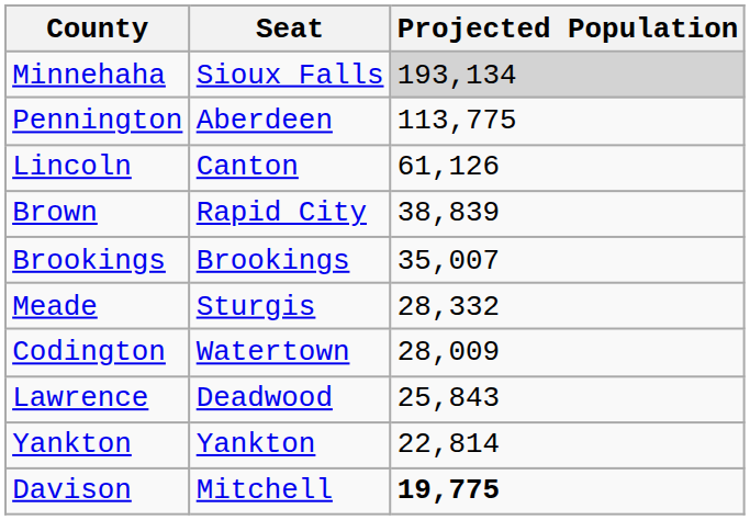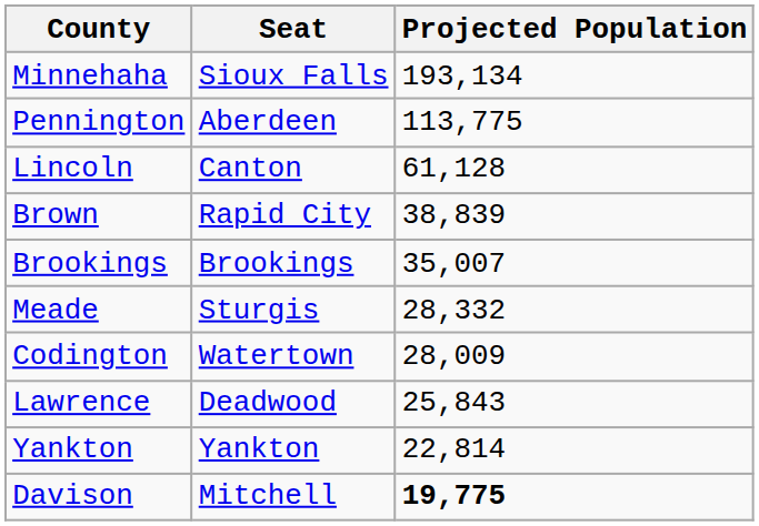Minnehaha | Projected Population: lightgrey background -> no background
Lincoln | Projected Population: 61,126 -> 61,128
